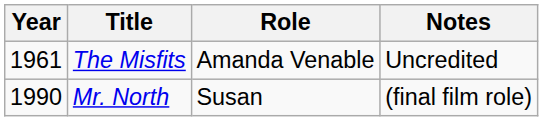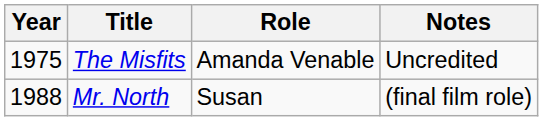The Misfits | Year: 1961 -> 1975
Mr. North | Year: 1990 -> 1988
